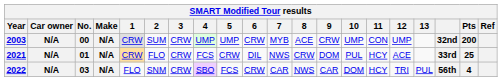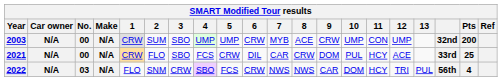2003 | 3: CRW -> SBO
2021 | No.: 01 -> 00
2021 | 3: CRW -> SBO
2021 | 7: NWS -> CAR
2022 | 7: CAR -> NWS
